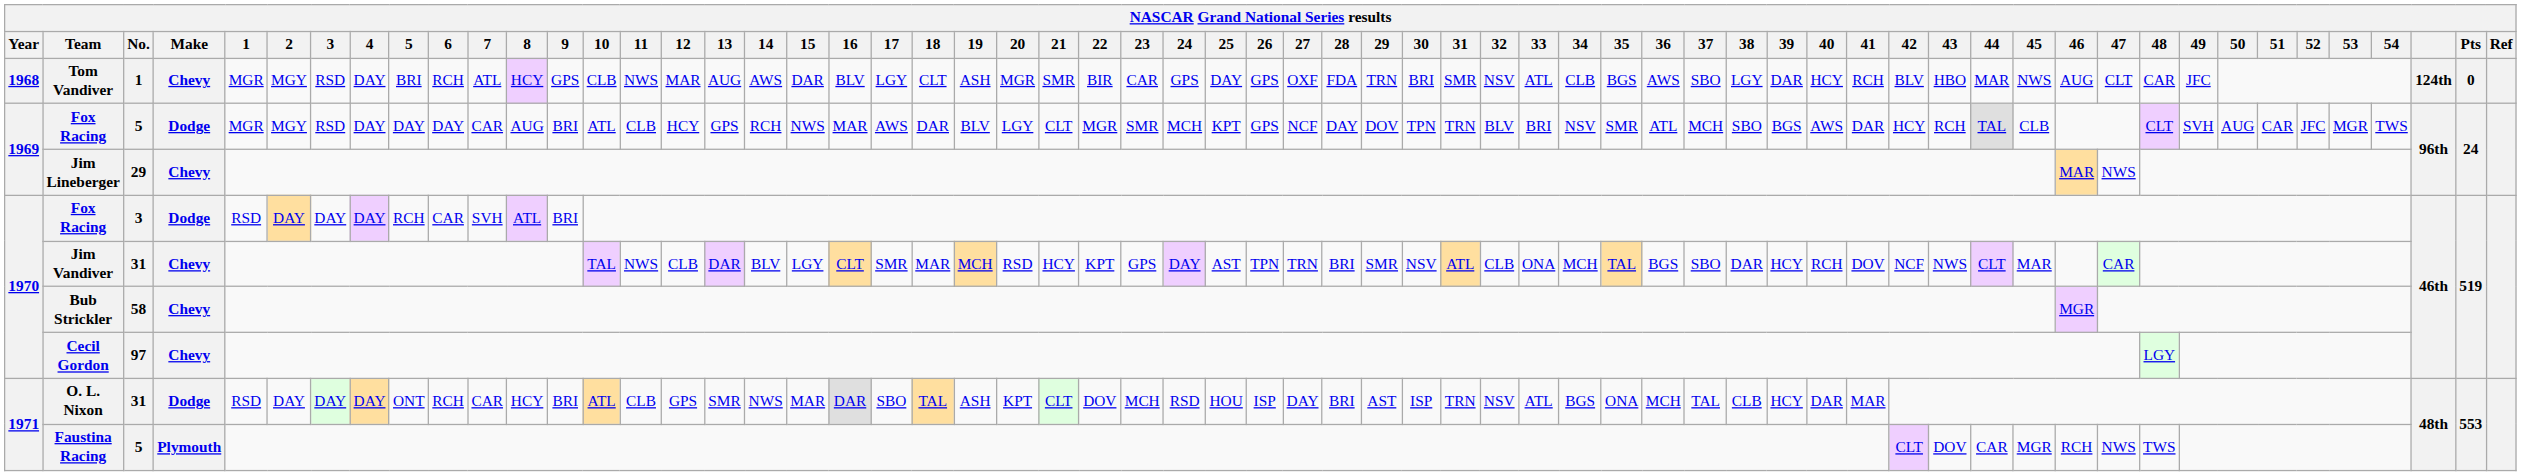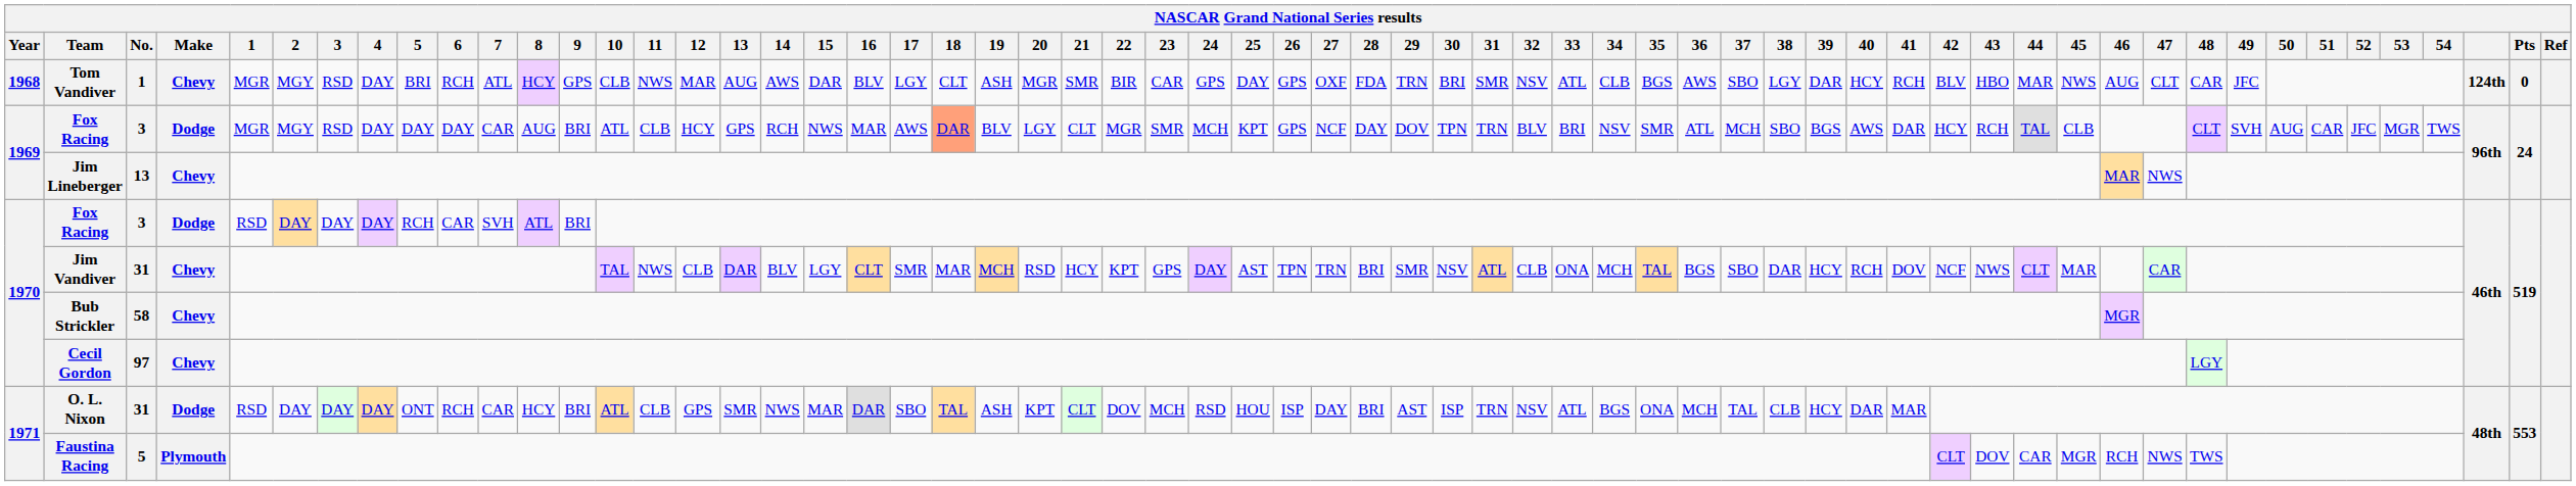1969 / Fox Racing | No.: 5 -> 3
1969 / Fox Racing | 18: no background -> lightsalmon background
Jim Lineberger | No.: 29 -> 13
